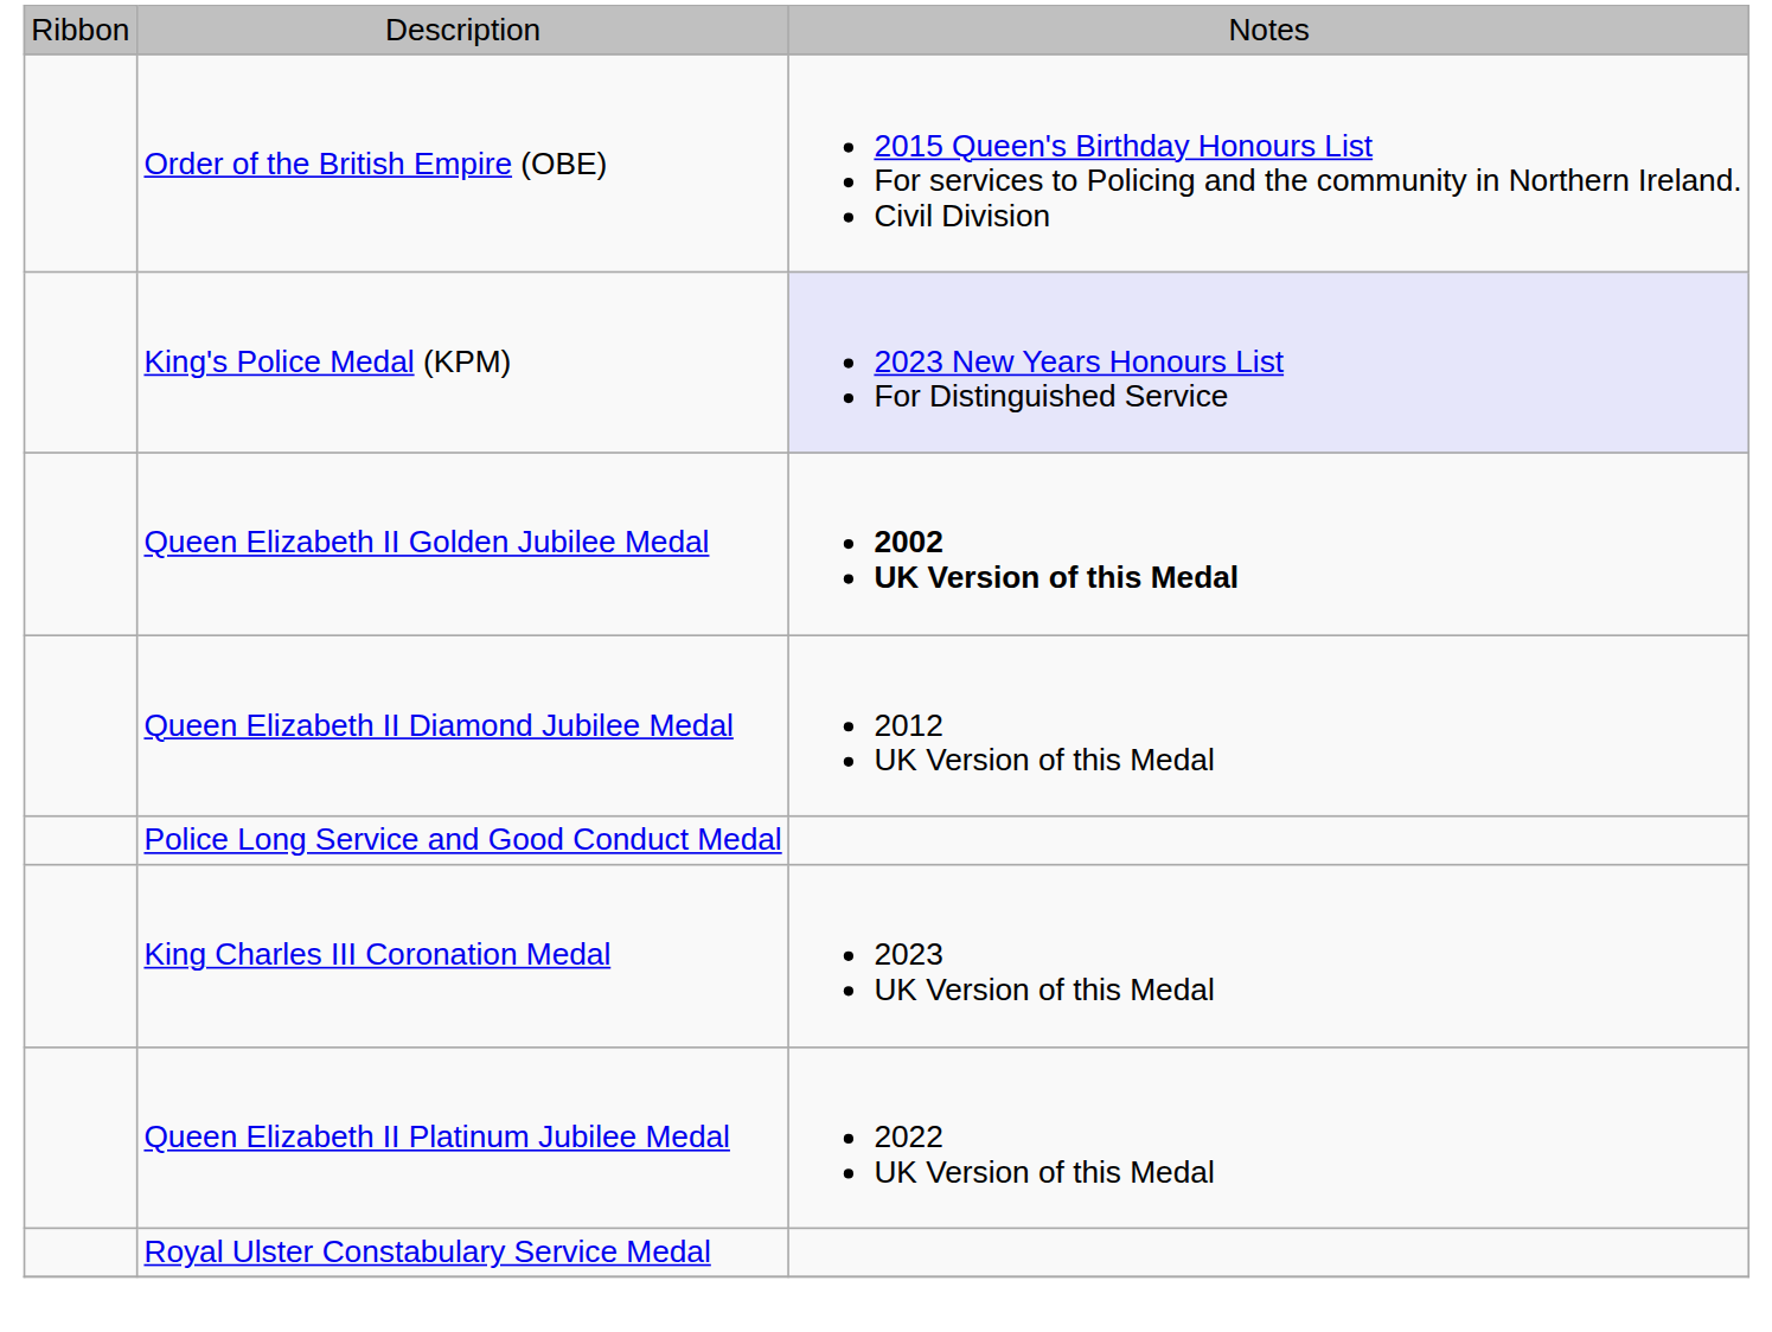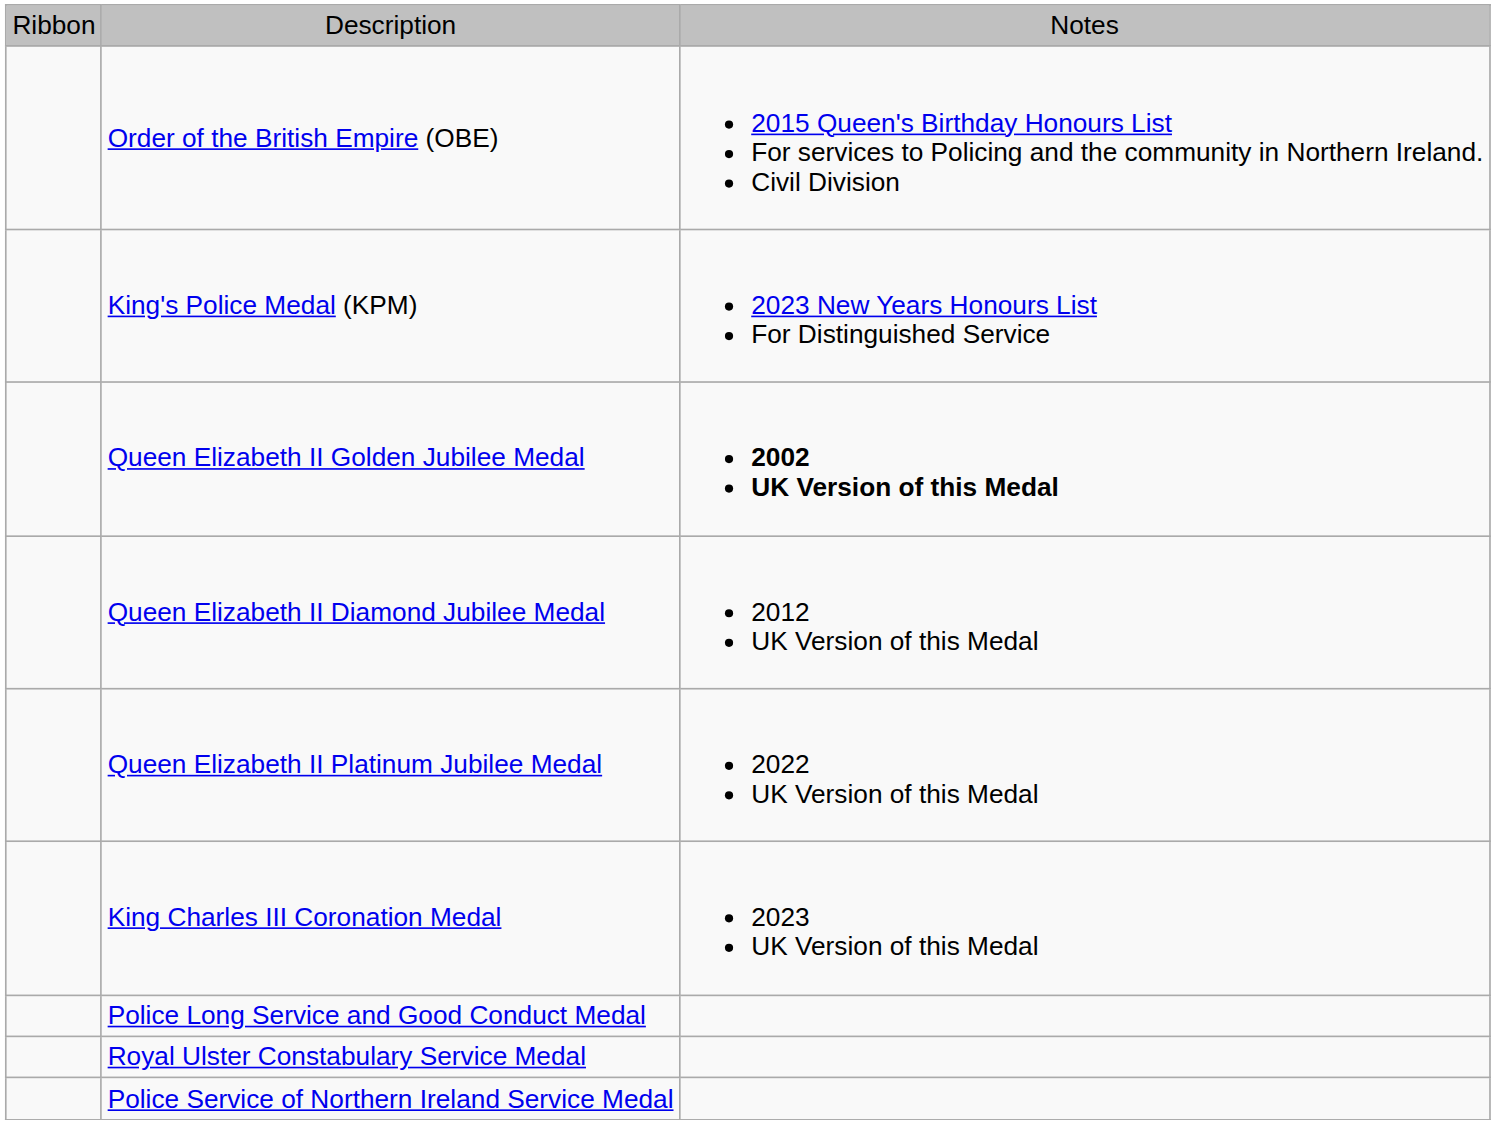King's Police Medal (KPM) | column 3: lavender background -> no background
rows swapped: Queen Elizabeth II Platinum Jubilee Medal <-> Police Long Service and Good Conduct Medal
+ row: Police Service of Northern Ireland Service Medal
